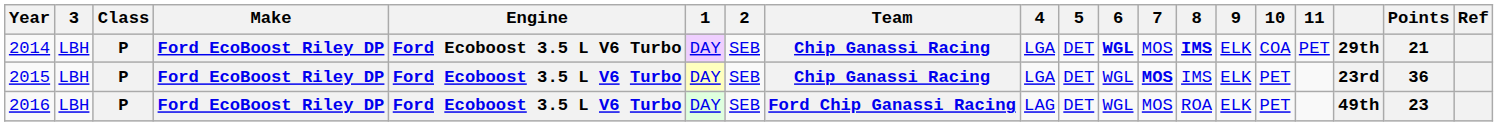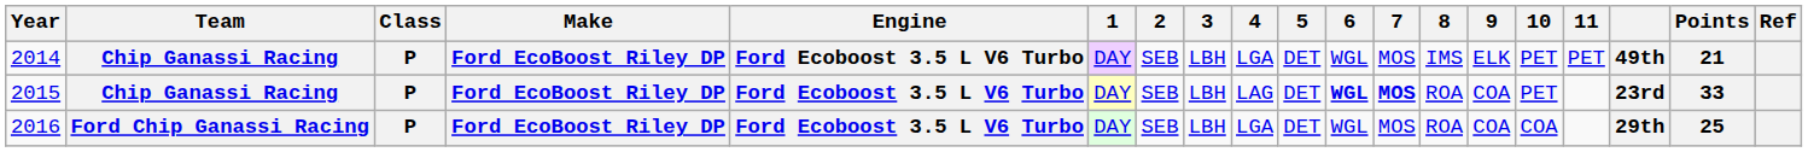columns swapped: Team <-> 3
2014 | 6: bold -> normal
2014 | 8: bold -> normal
2014 | 10: COA -> PET
2014 | column 17: 29th -> 49th
2015 | 4: LGA -> LAG
2015 | 6: normal -> bold
2015 | 8: IMS -> ROA
2015 | 9: ELK -> COA
2015 | Points: 36 -> 33
2016 | 4: LAG -> LGA
2016 | 9: ELK -> COA
2016 | 10: PET -> COA
2016 | column 17: 49th -> 29th
2016 | Points: 23 -> 25
